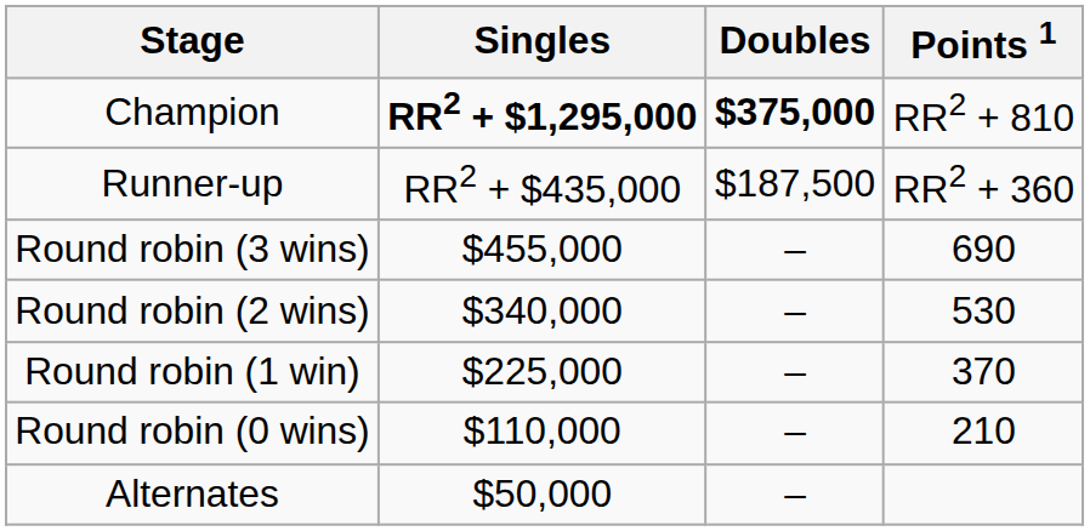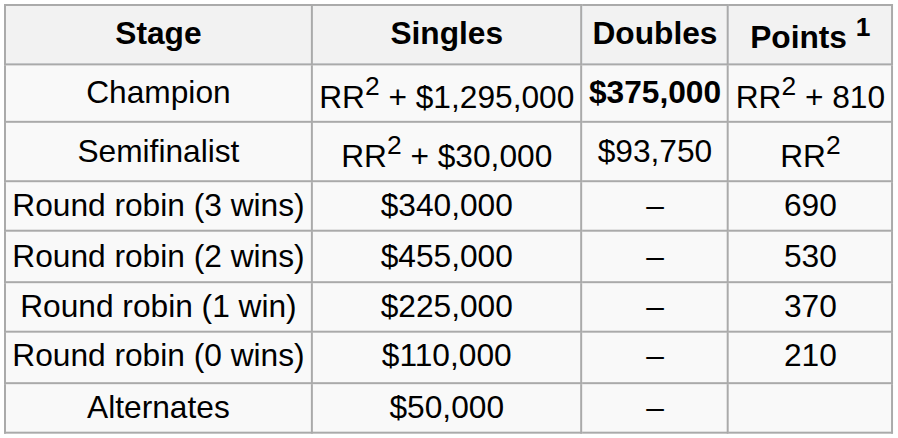Champion | Singles: bold -> normal
- row: Runner-up | RR2 + $435,000 | $187,500 | RR2 + 360
+ row: Semifinalist | RR2 + $30,000 | $93,750 | RR2
Round robin (3 wins) | Singles: $455,000 -> $340,000
Round robin (2 wins) | Singles: $340,000 -> $455,000
